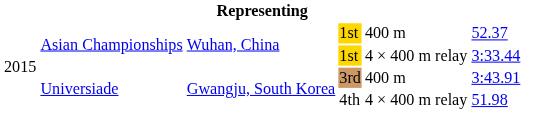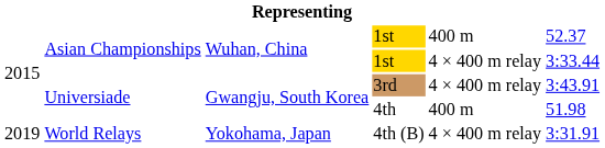3rd | column 5: 400 m -> 4 × 400 m relay
4th | column 5: 4 × 400 m relay -> 400 m
+ row: 2019 | World Relays | Yokohama, Japan | 4th (B) | 4 × 400 m relay | 3:31.91
